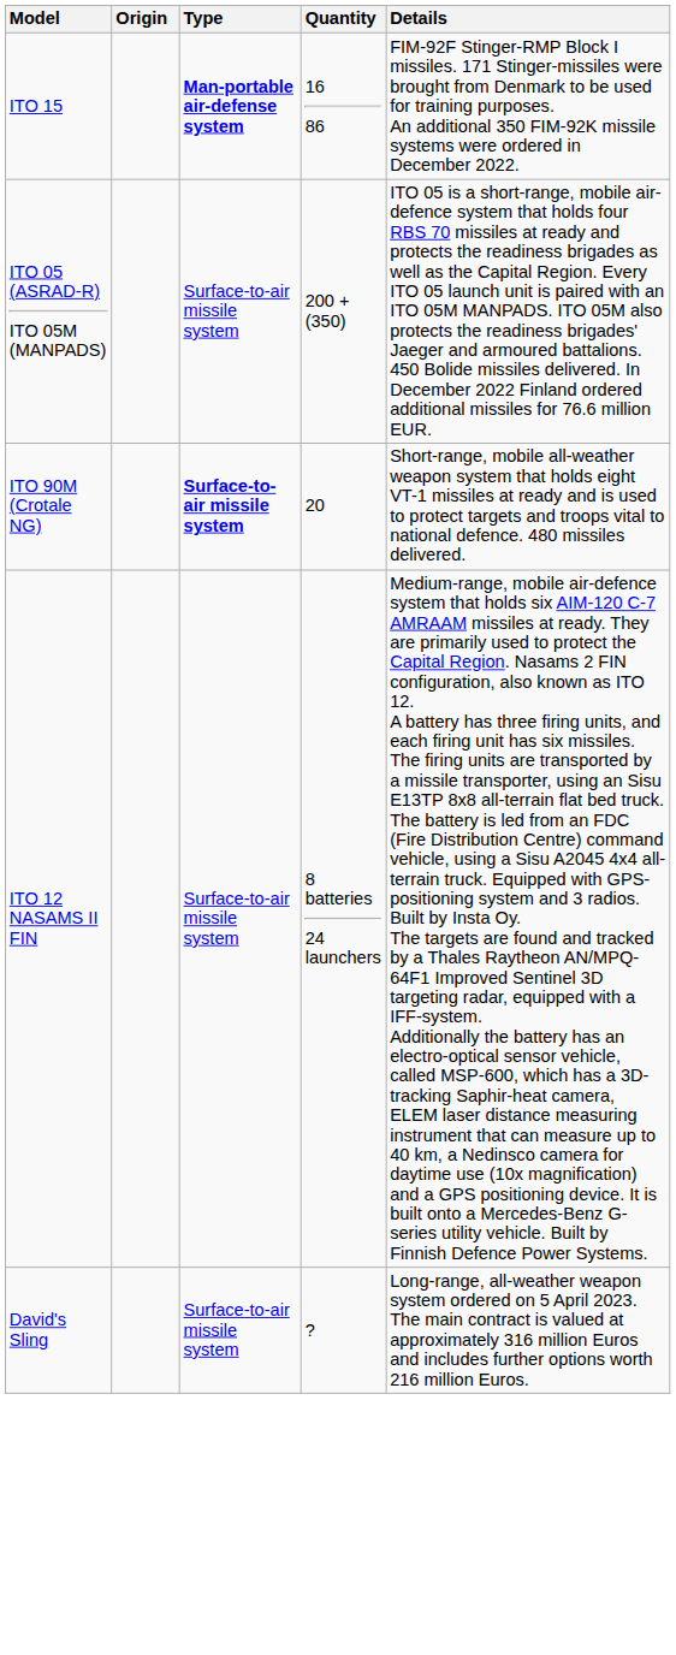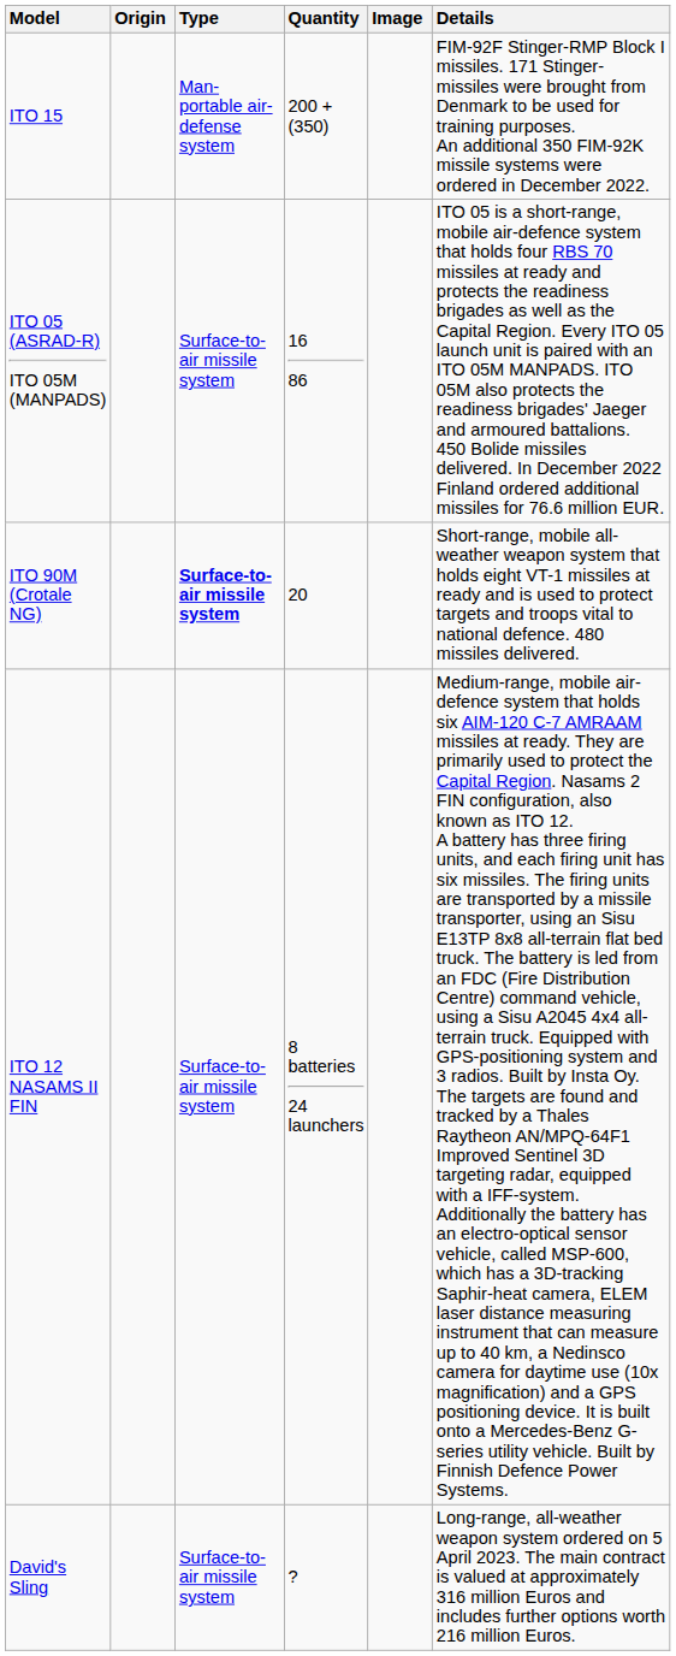+ column: Image
ITO 15 | Type: bold -> normal
ITO 15 | Quantity: 16 86 -> 200 +(350)
ITO 05 (ASRAD-R) ITO 05M (MANPADS) | Quantity: 200 +(350) -> 16 86
